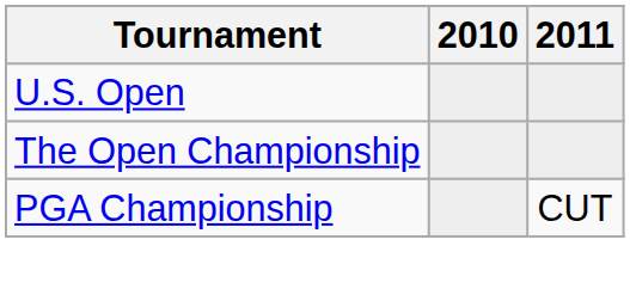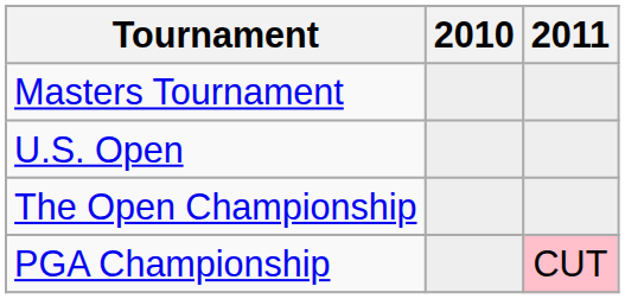+ row: Masters Tournament
PGA Championship | 2011: no background -> pink background
